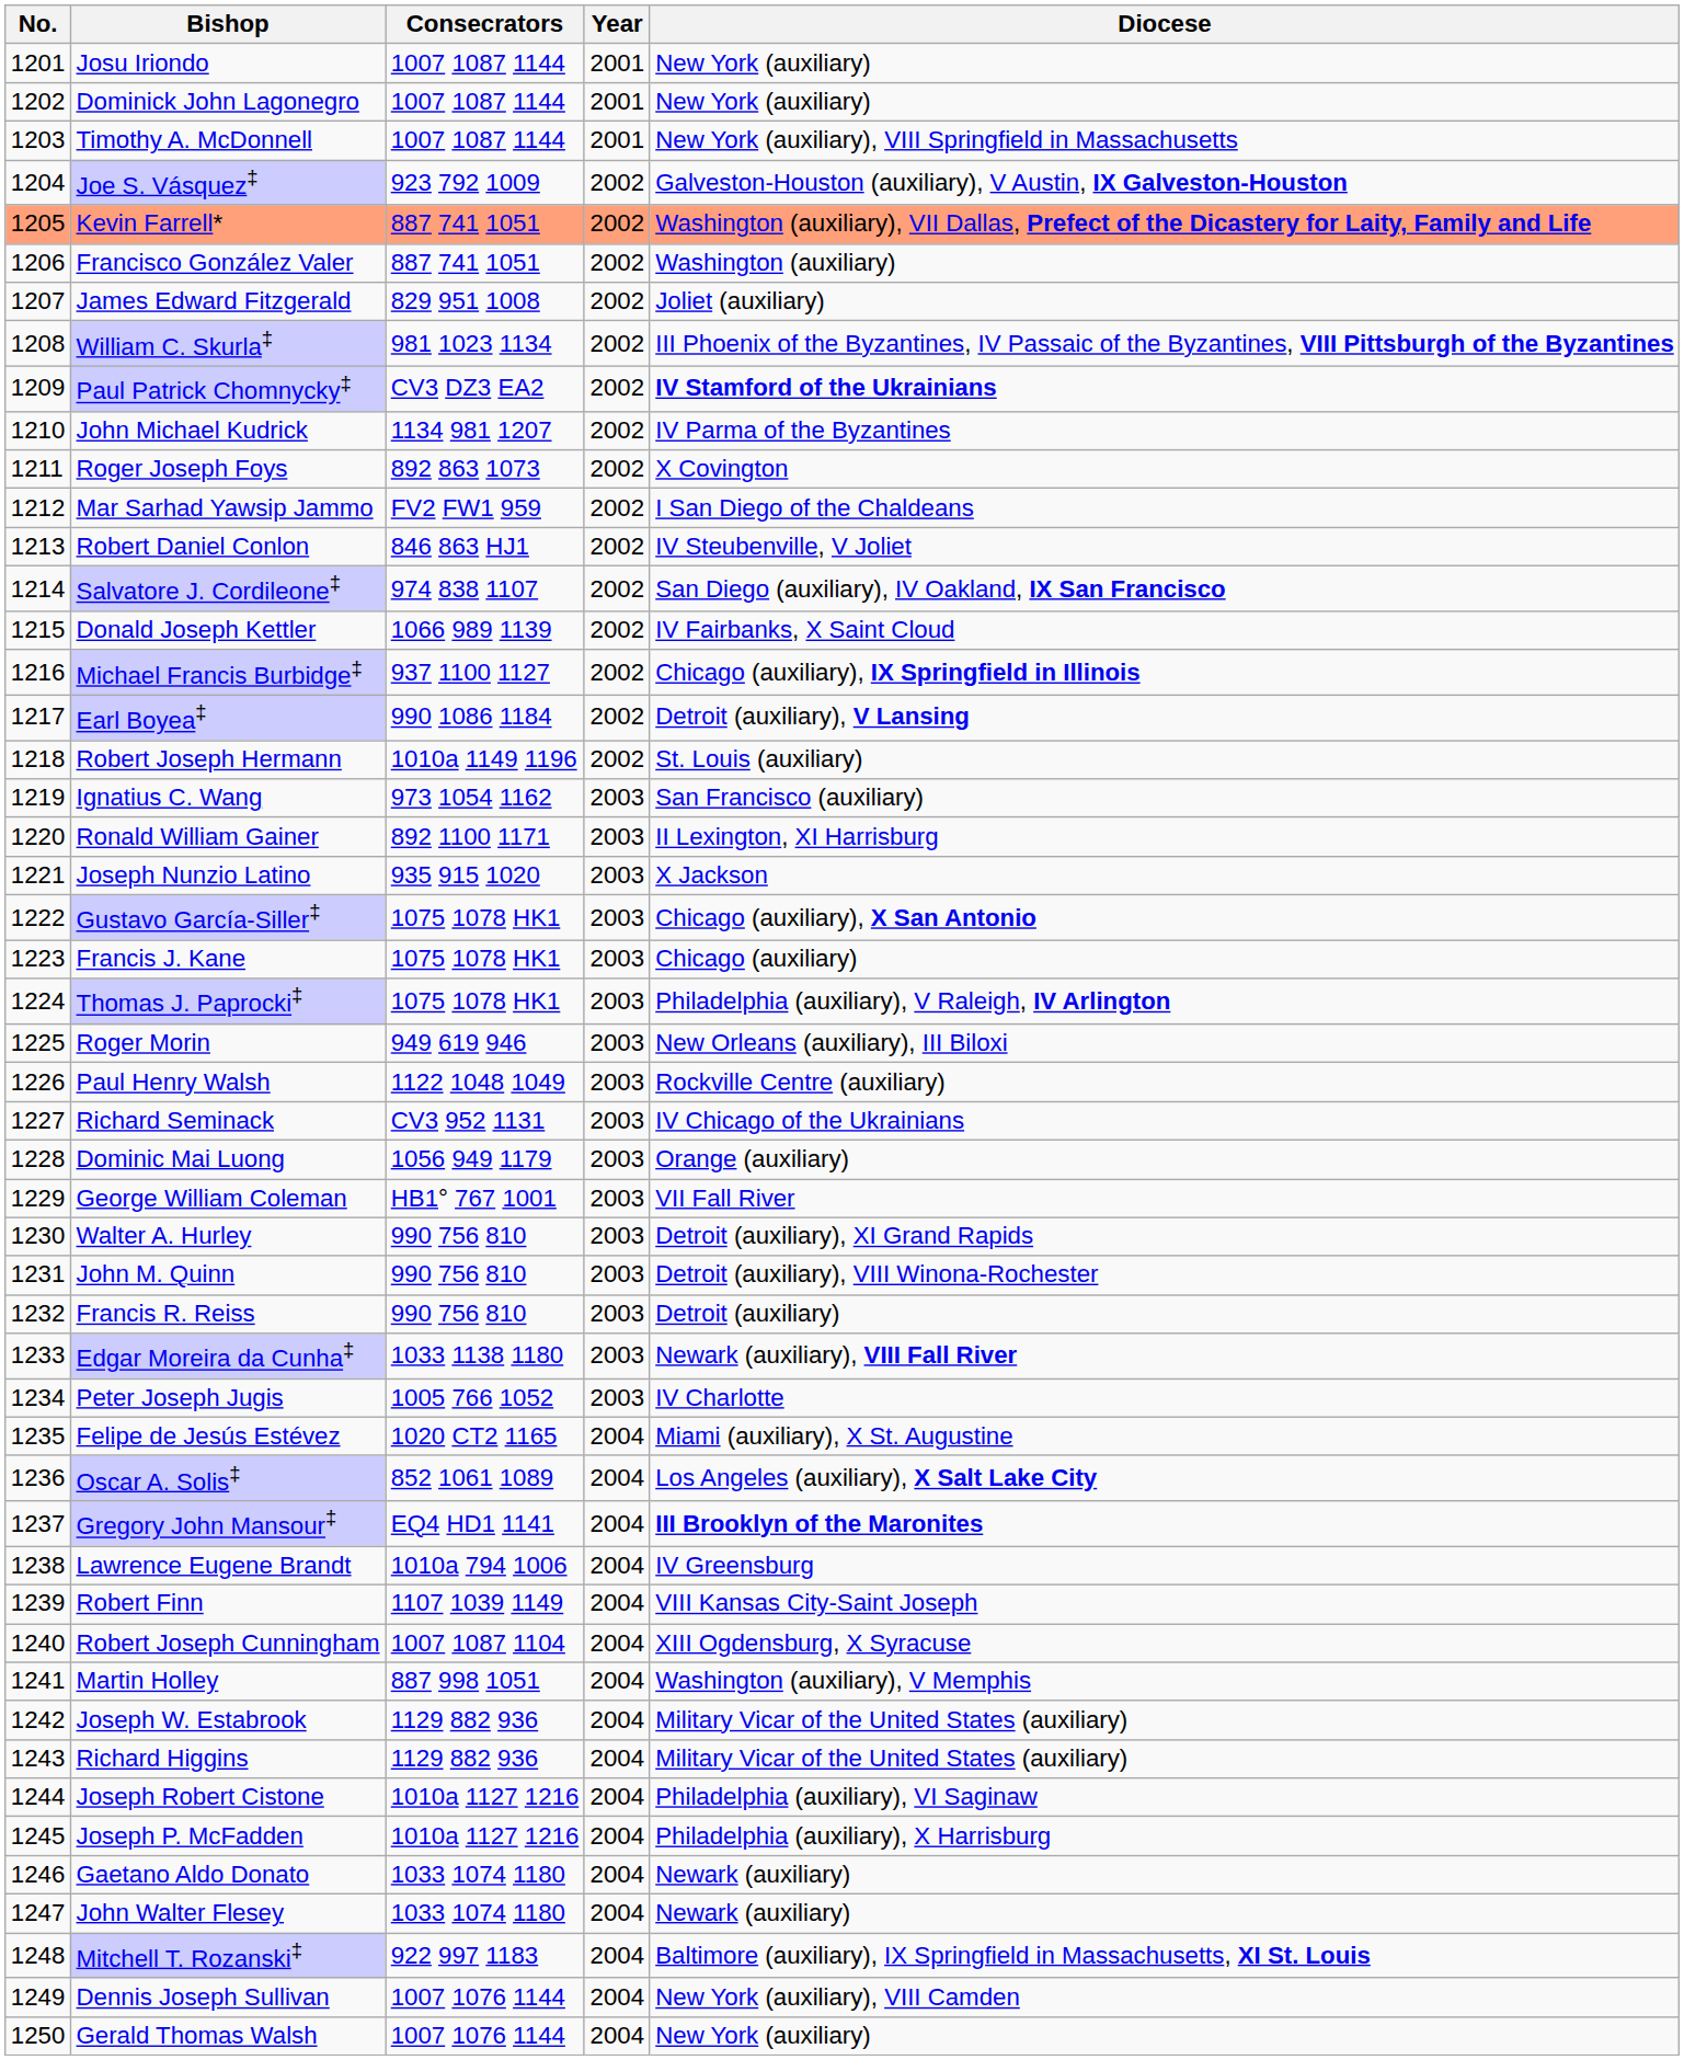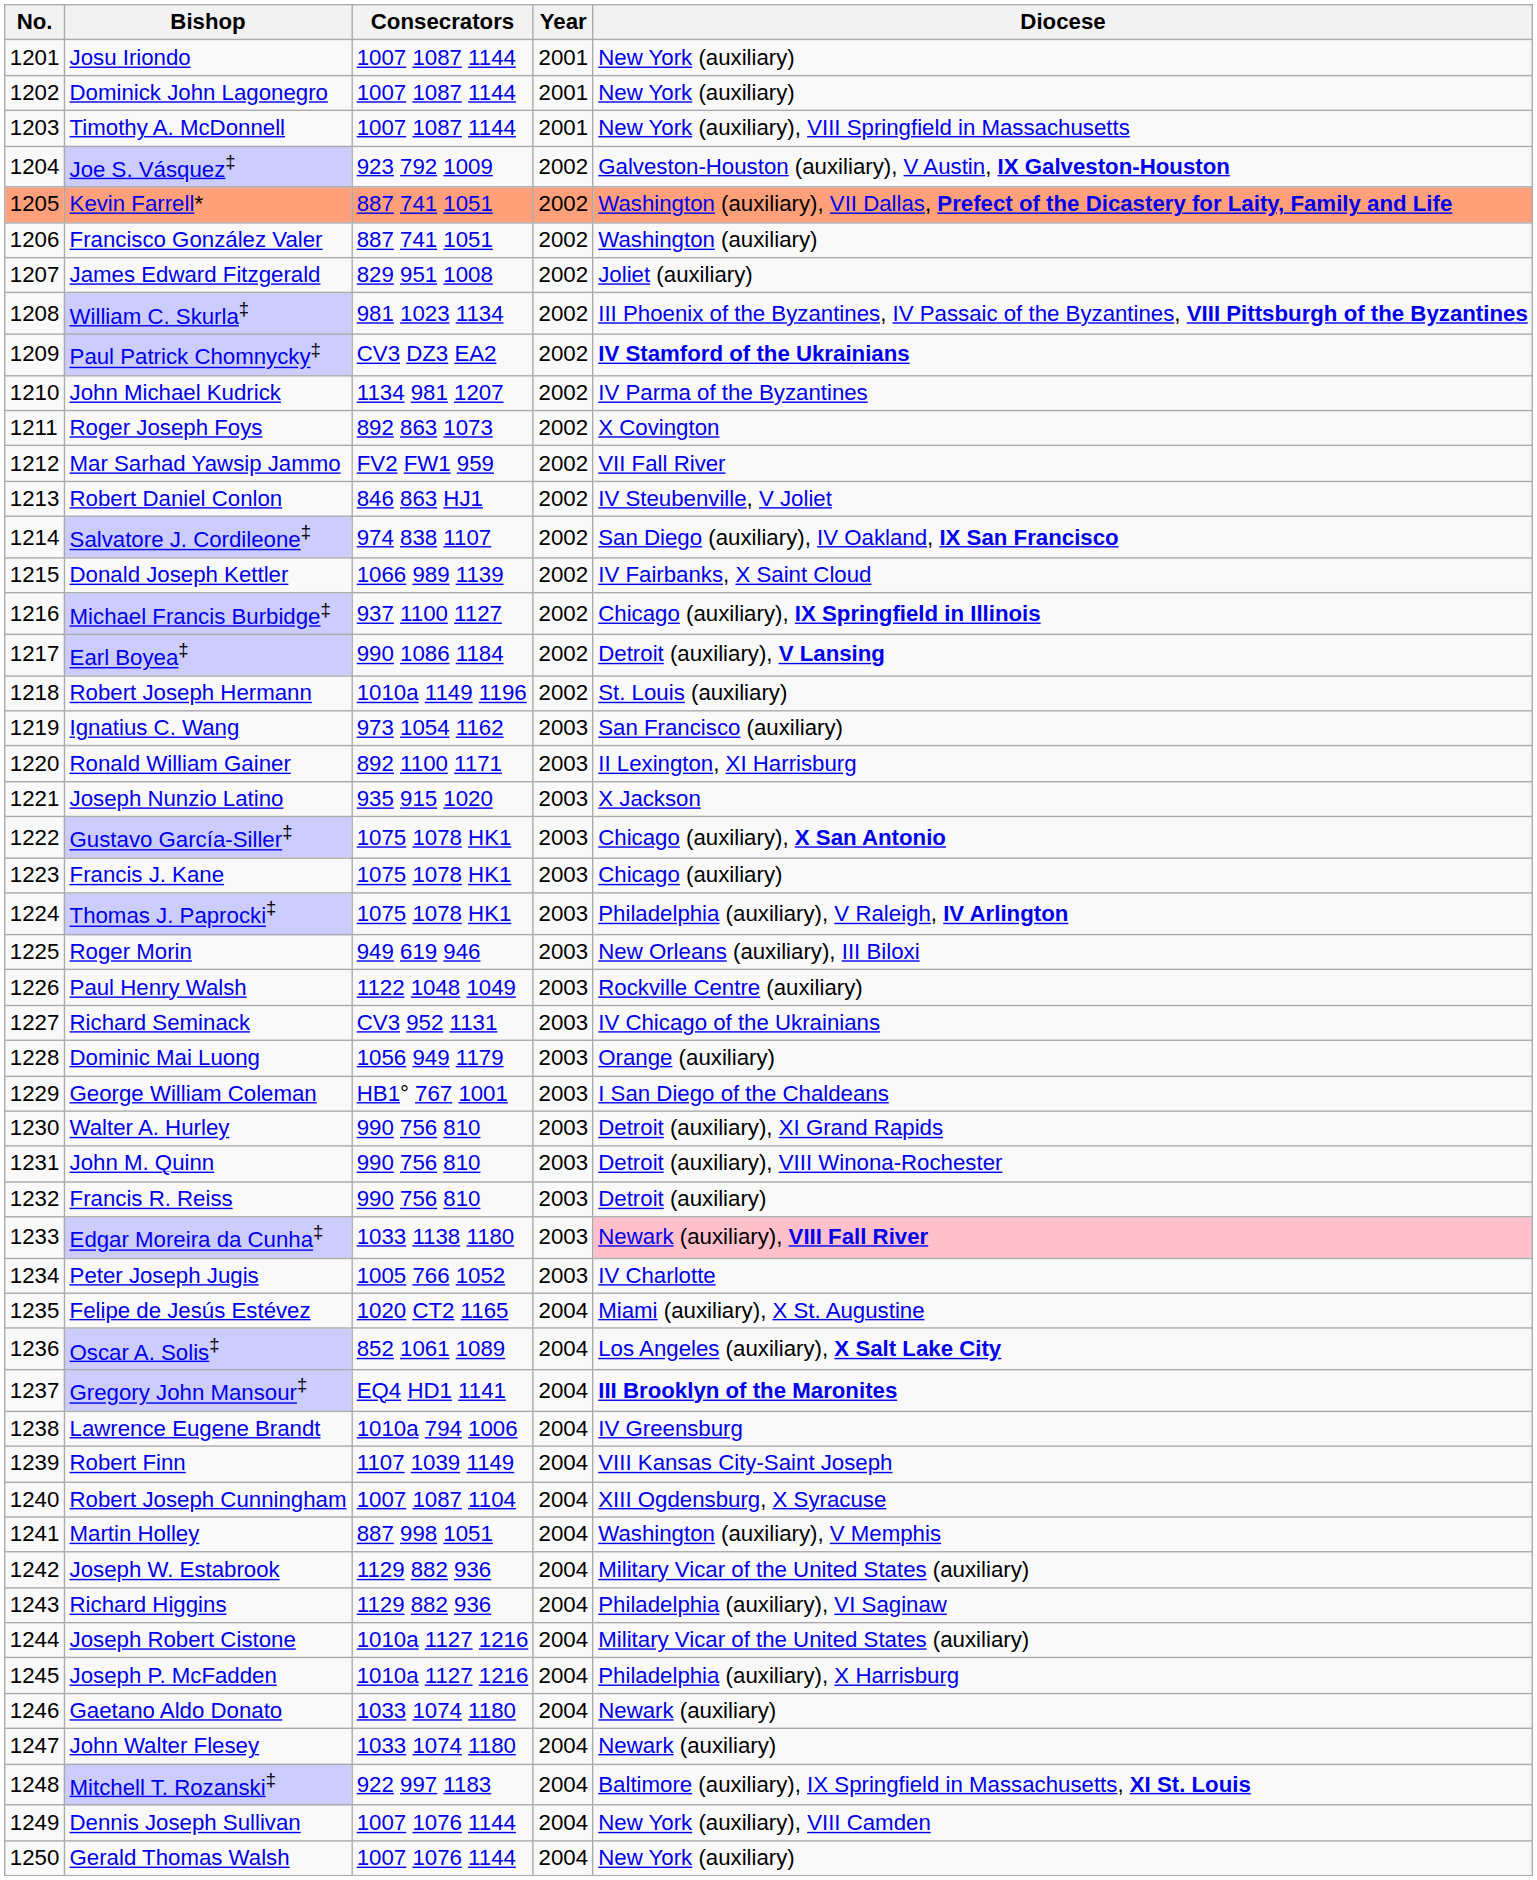Mar Sarhad Yawsip Jammo | Diocese: I San Diego of the Chaldeans -> VII Fall River
George William Coleman | Diocese: VII Fall River -> I San Diego of the Chaldeans
Edgar Moreira da Cunha‡ | Diocese: no background -> pink background
Richard Higgins | Diocese: Military Vicar of the United States (auxiliary) -> Philadelphia (auxiliary), VI Saginaw
Joseph Robert Cistone | Diocese: Philadelphia (auxiliary), VI Saginaw -> Military Vicar of the United States (auxiliary)
